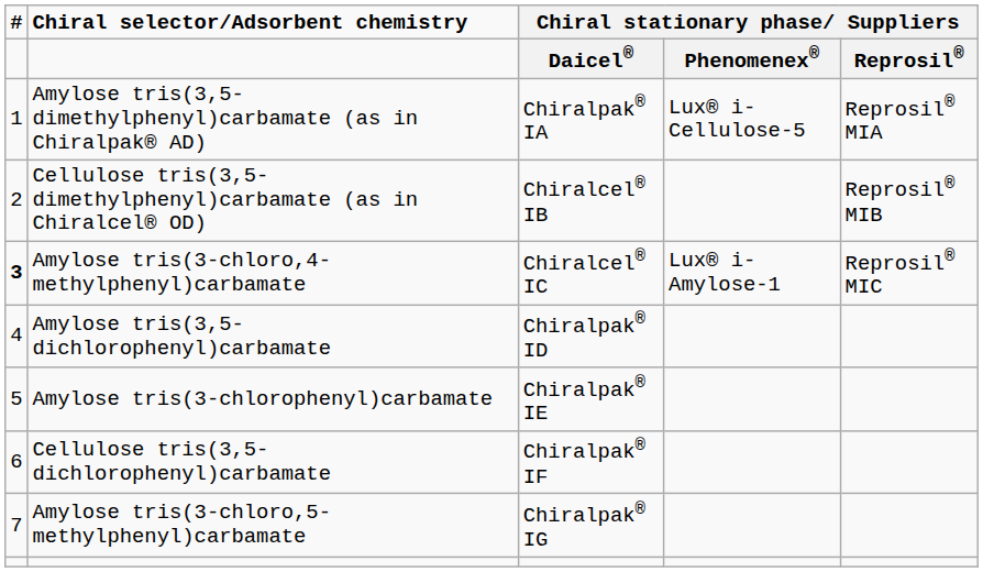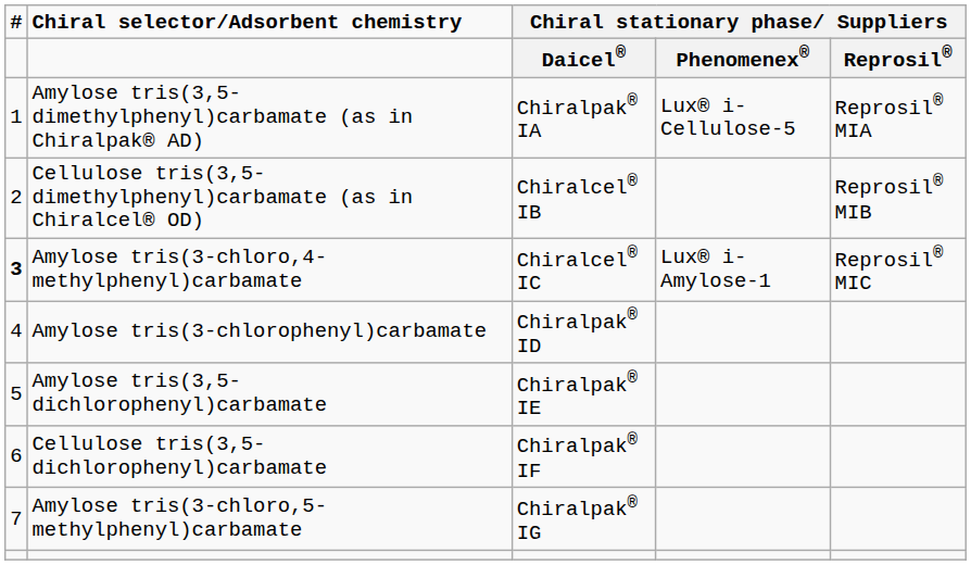Chiralpak® ID | Chiral selector/Adsorbent chemistry: Amylose tris(3,5-dichlorophenyl)carbamate -> Amylose tris(3-chlorophenyl)carbamate
Chiralpak® IE | Chiral selector/Adsorbent chemistry: Amylose tris(3-chlorophenyl)carbamate -> Amylose tris(3,5-dichlorophenyl)carbamate
